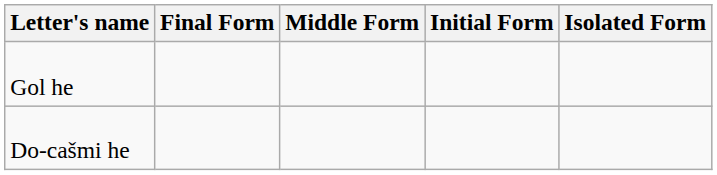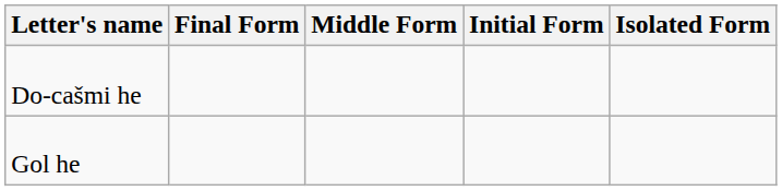rows swapped: Gol he <-> Do-cašmi he
